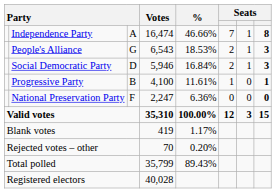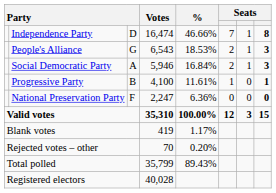Independence Party | column 3: A -> D
Social Democratic Party | column 3: D -> A
